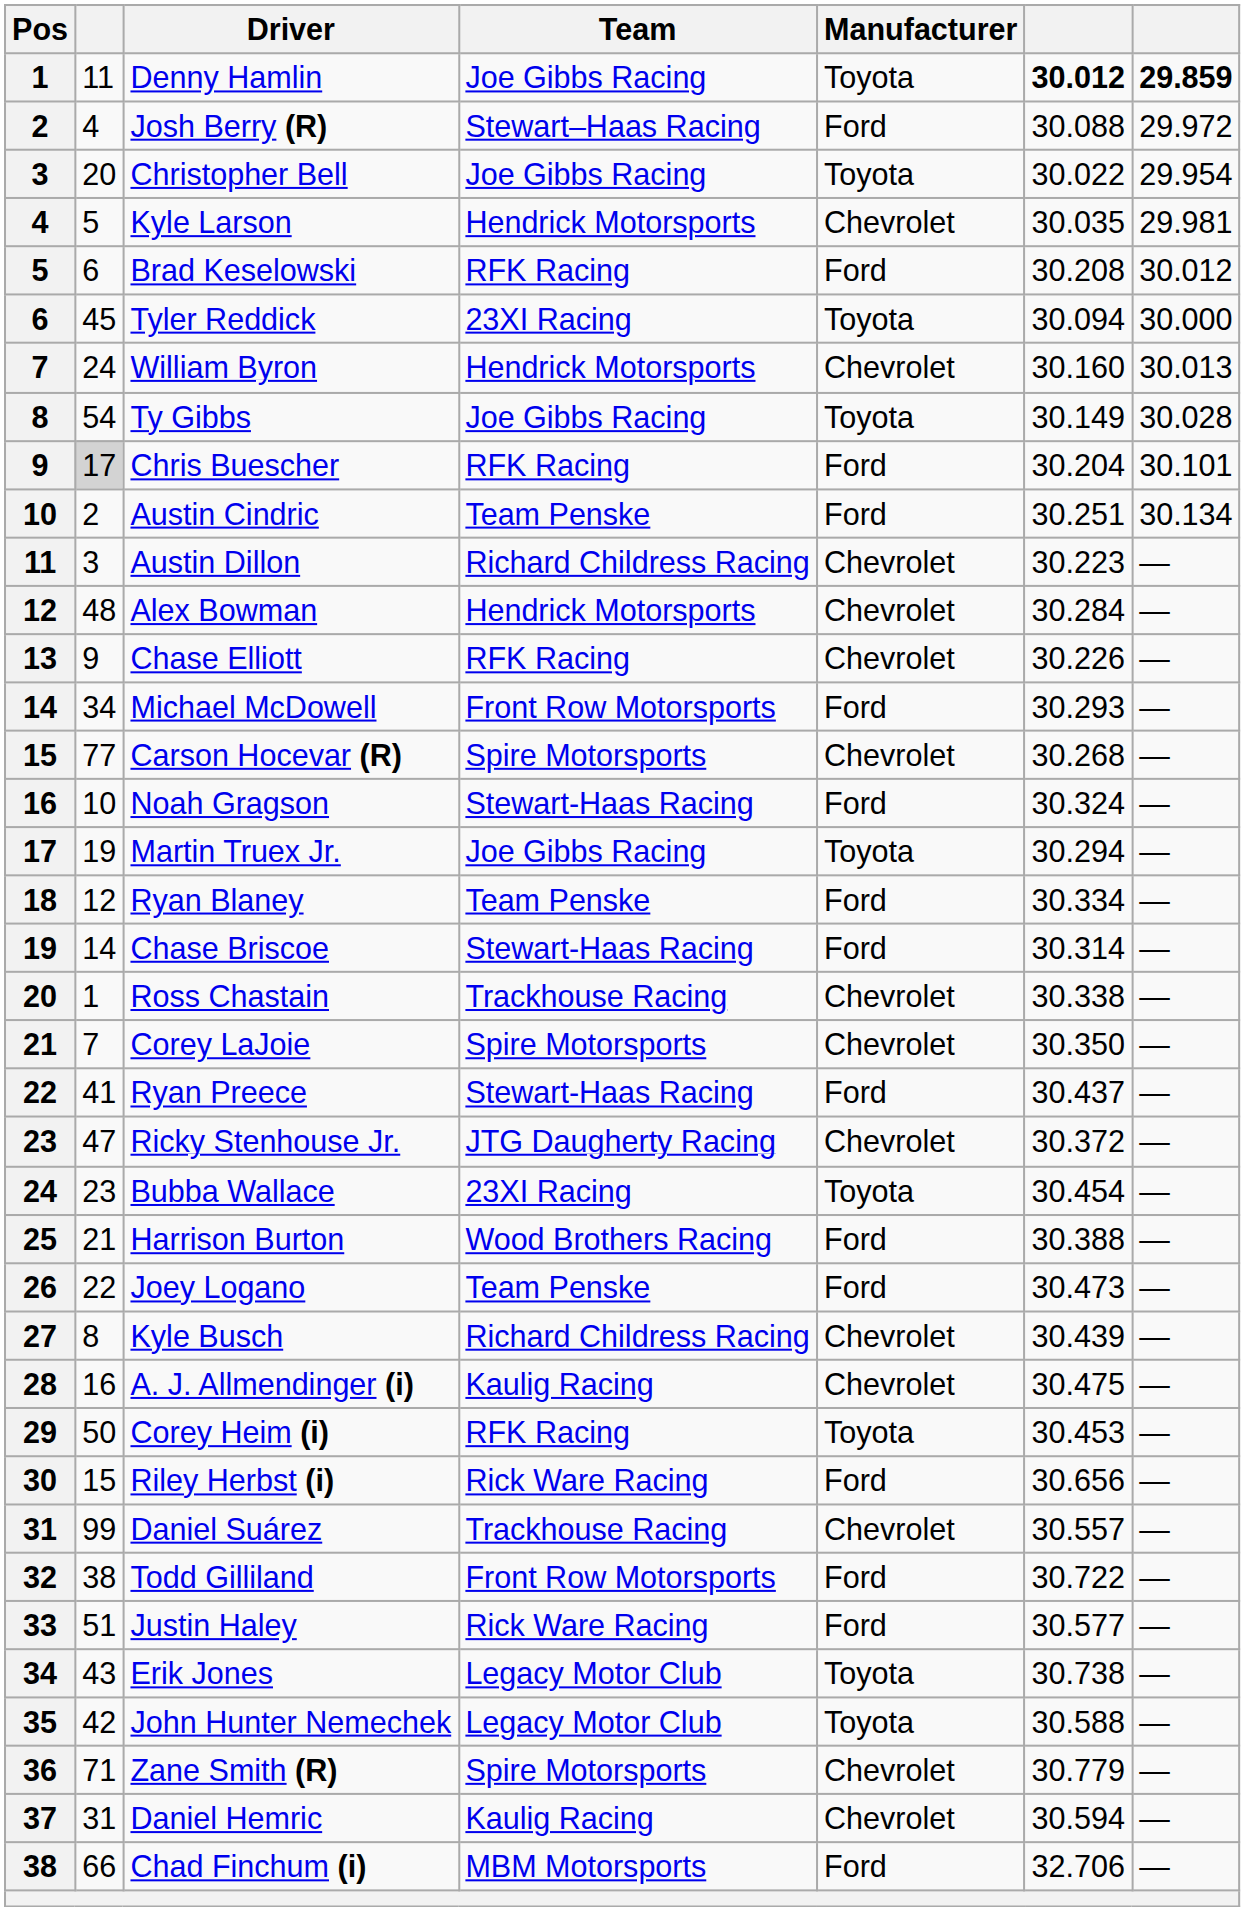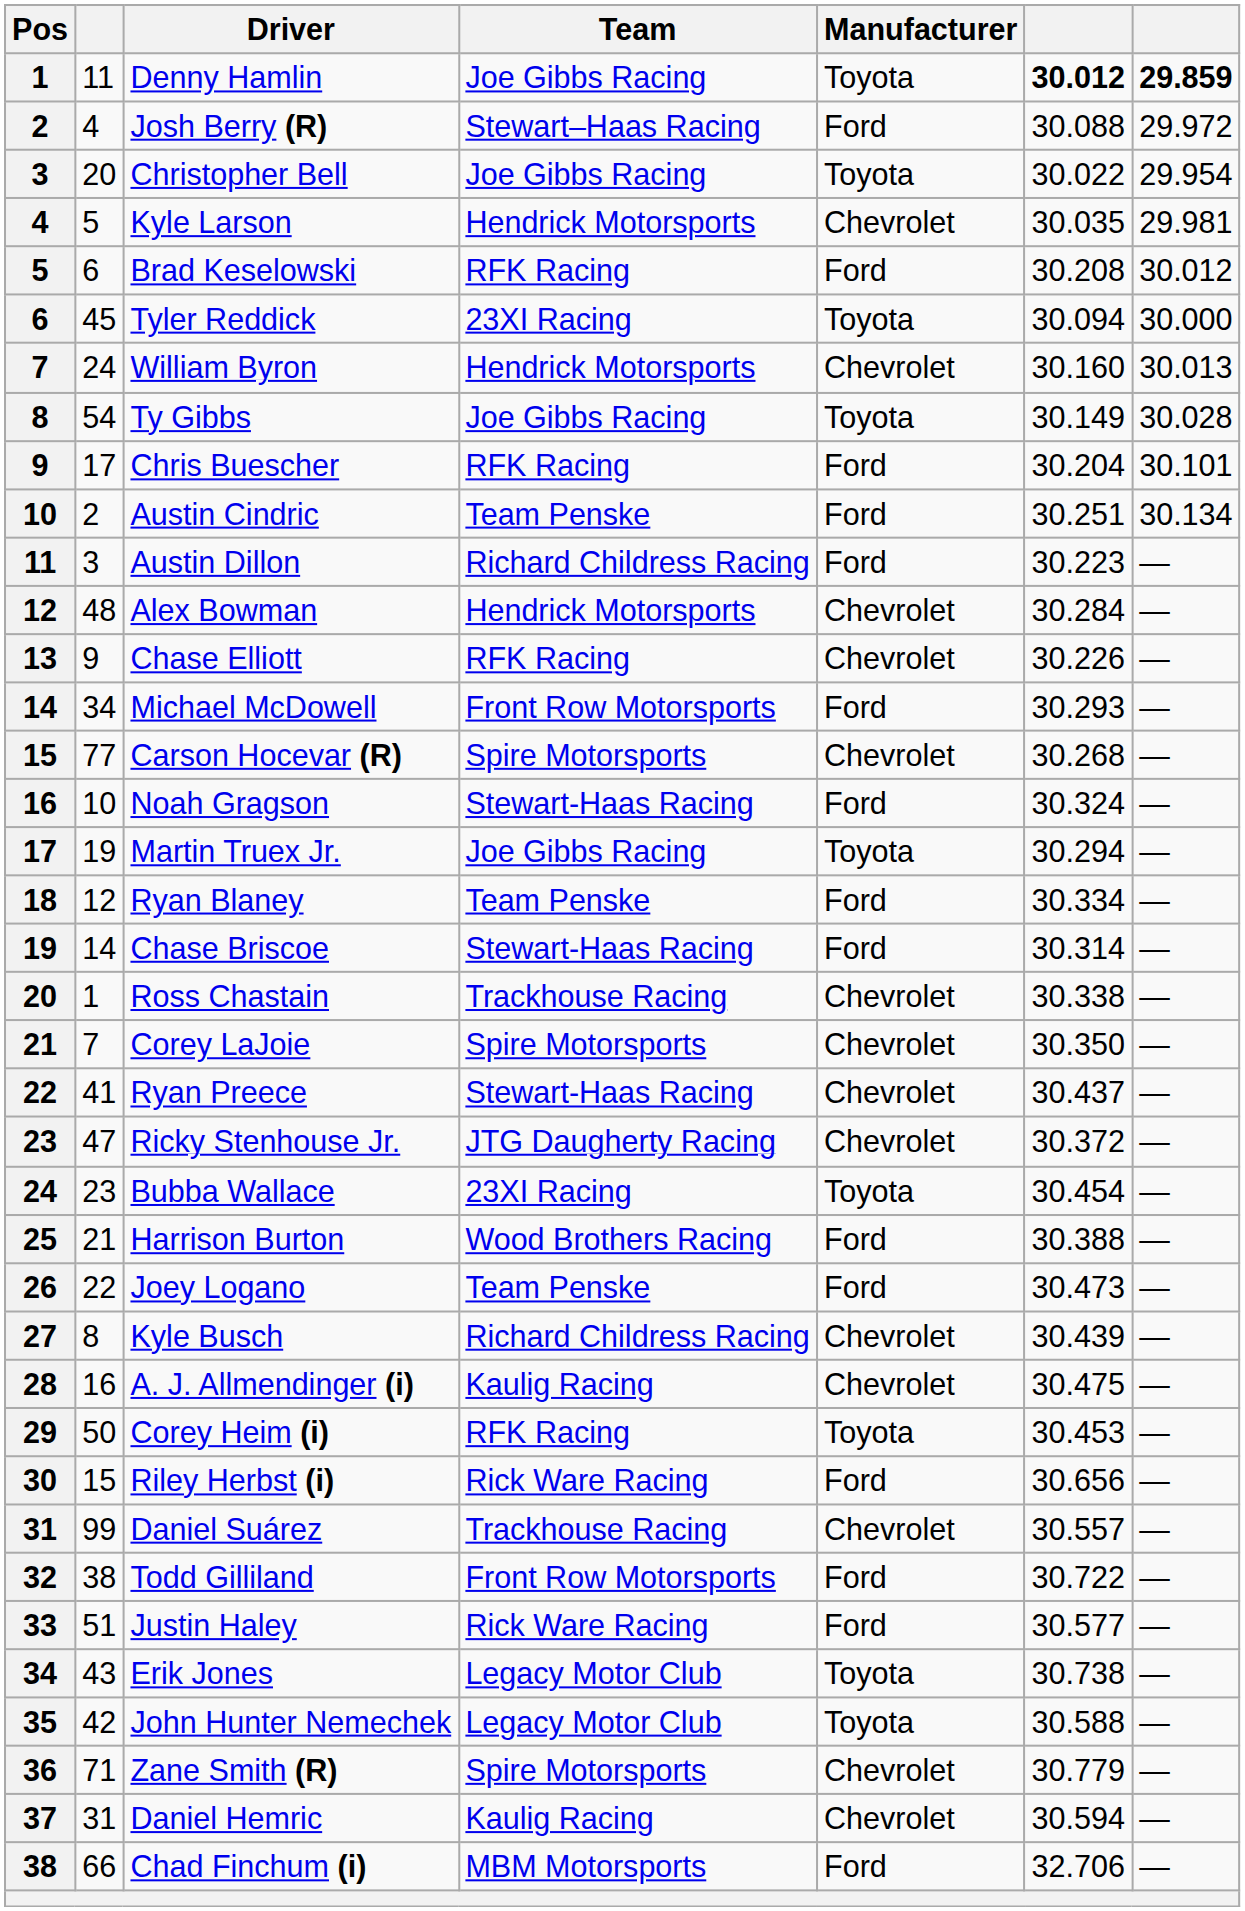Chris Buescher | column 2: lightgrey background -> no background
Austin Dillon | Manufacturer: Chevrolet -> Ford
Ryan Preece | Manufacturer: Ford -> Chevrolet
